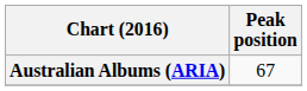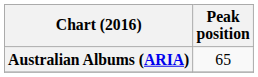Australian Albums (ARIA) | Peak position: 67 -> 65
